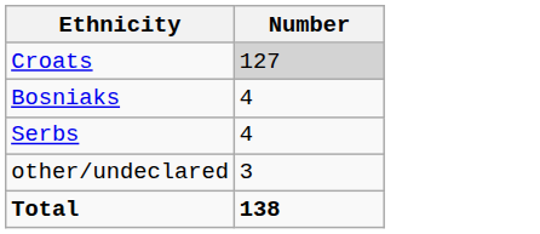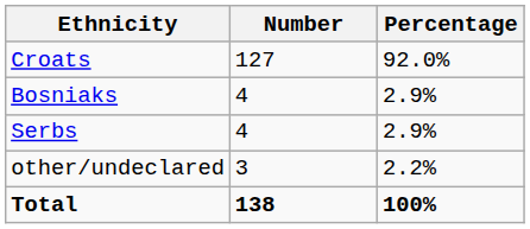+ column: Percentage | 92.0% | 2.9% | 2.9% | 2.2% | 100%
Croats | Number: lightgrey background -> no background
